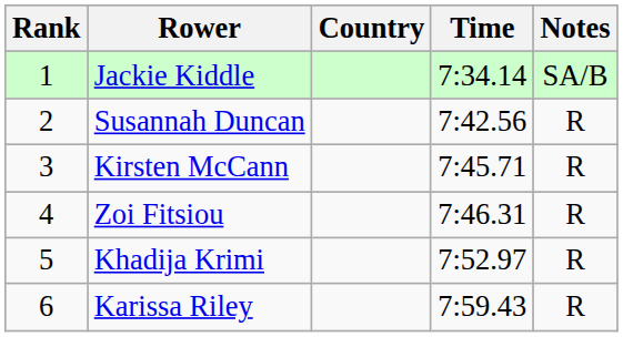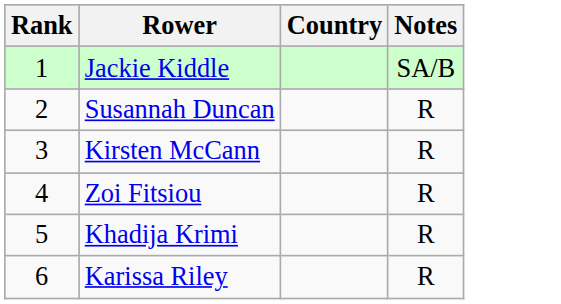- column: Time | 7:34.14 | 7:42.56 | 7:45.71 | 7:46.31 | 7:52.97 | 7:59.43
